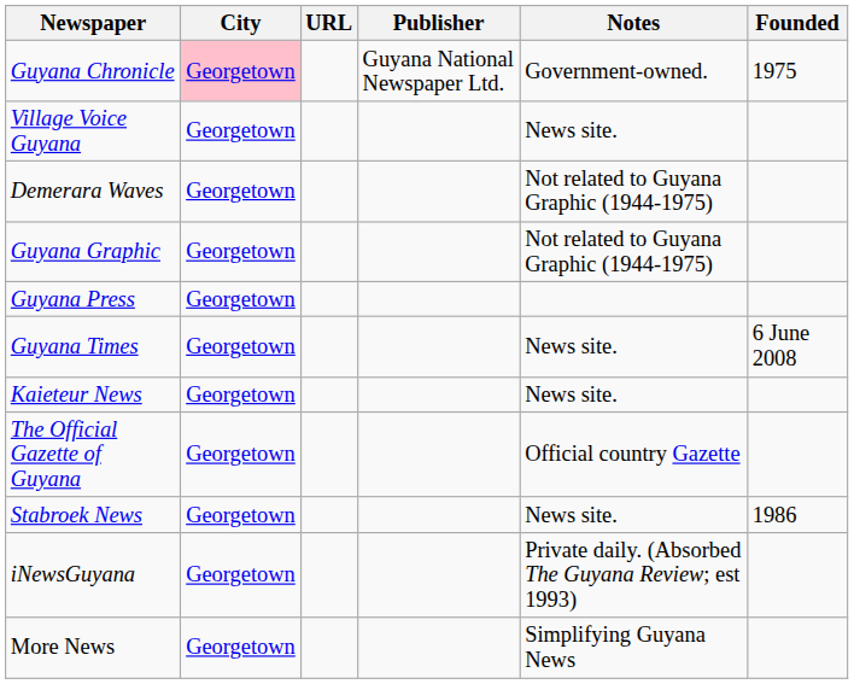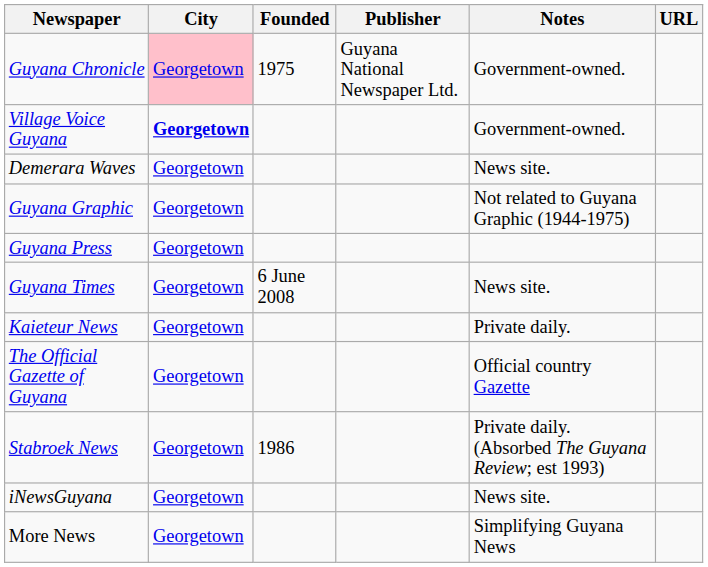columns swapped: Founded <-> URL
Village Voice Guyana | City: normal -> bold
Village Voice Guyana | Notes: News site. -> Government-owned.
Demerara Waves | Notes: Not related to Guyana Graphic (1944-1975) -> News site.
Kaieteur News | Notes: News site. -> Private daily.
Stabroek News | Notes: News site. -> Private daily. (Absorbed The Guyana Review; est 1993)
iNewsGuyana | Notes: Private daily. (Absorbed The Guyana Review; est 1993) -> News site.
